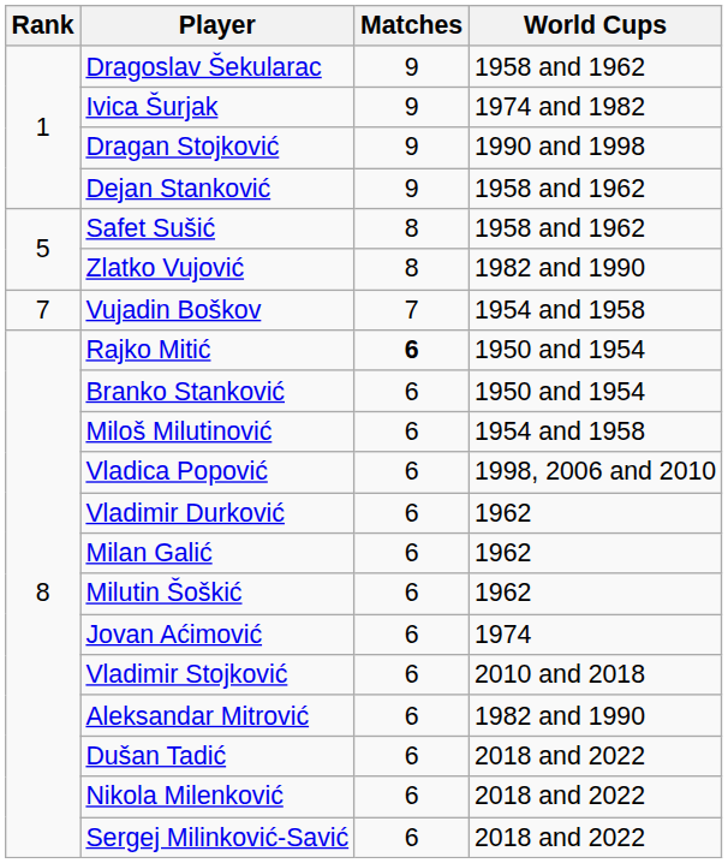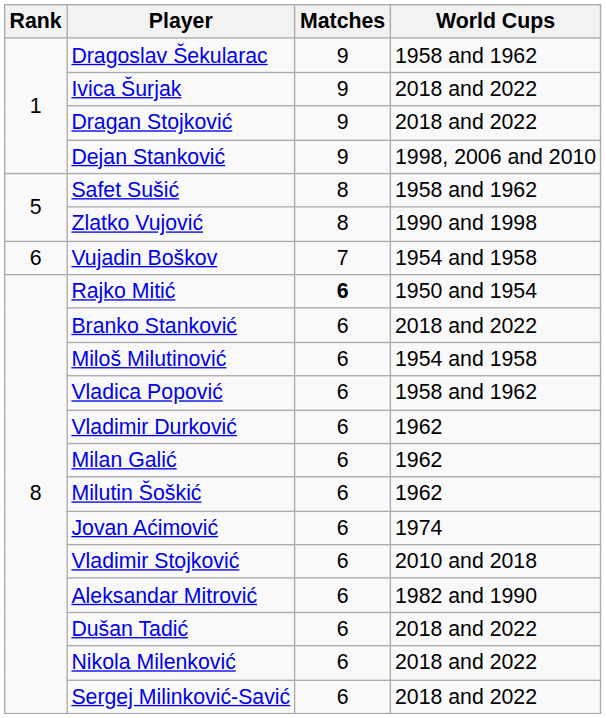Ivica Šurjak | World Cups: 1974 and 1982 -> 2018 and 2022
Dragan Stojković | World Cups: 1990 and 1998 -> 2018 and 2022
Dejan Stanković | World Cups: 1958 and 1962 -> 1998, 2006 and 2010
Zlatko Vujović | World Cups: 1982 and 1990 -> 1990 and 1998
Vujadin Boškov | Rank: 7 -> 6
Branko Stanković | World Cups: 1950 and 1954 -> 2018 and 2022
Vladica Popović | World Cups: 1998, 2006 and 2010 -> 1958 and 1962
